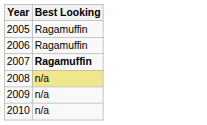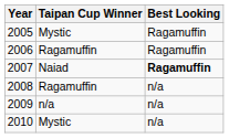+ column: Taipan Cup Winner | Mystic | Ragamuffin | Naiad | Ragamuffin | n/a | Mystic
2008 | Best Looking: khaki background -> no background
